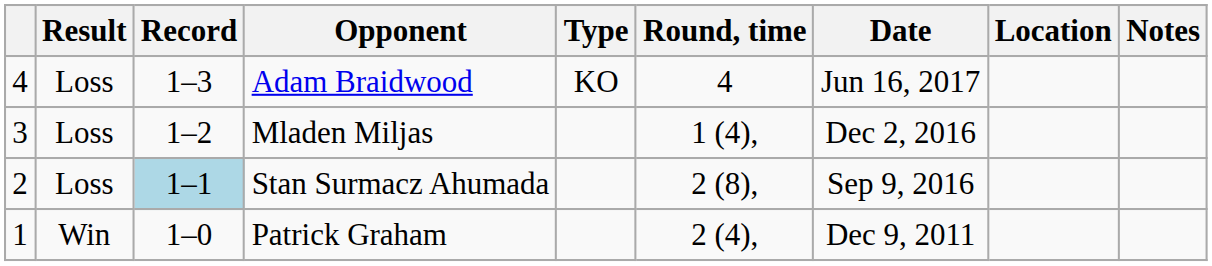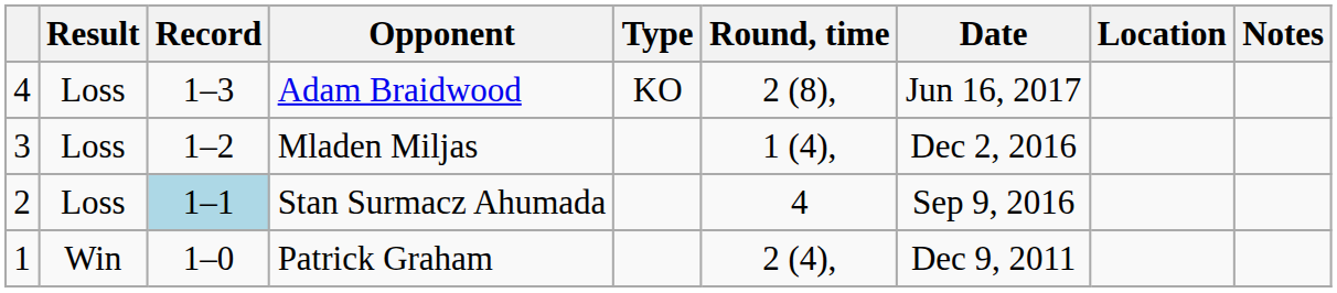Adam Braidwood | Round, time: 4 -> 2 (8),
Stan Surmacz Ahumada | Round, time: 2 (8), -> 4
